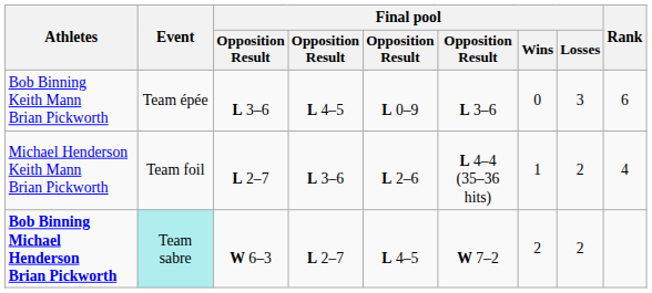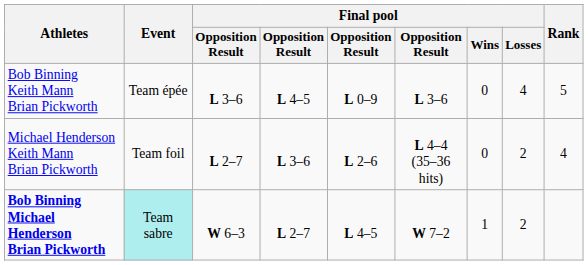Bob Binning Keith Mann Brian Pickworth | Final pool / Losses: 3 -> 4
Bob Binning Keith Mann Brian Pickworth | Rank: 6 -> 5
Michael Henderson Keith Mann Brian Pickworth | Final pool / Wins: 1 -> 0
Bob Binning Michael Henderson Brian Pickworth | Final pool / Wins: 2 -> 1
